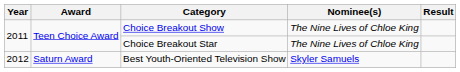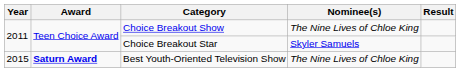Choice Breakout Star | Nominee(s): The Nine Lives of Chloe King -> Skyler Samuels
Best Youth-Oriented Television Show | Year: 2012 -> 2015
Best Youth-Oriented Television Show | Award: normal -> bold
Best Youth-Oriented Television Show | Nominee(s): Skyler Samuels -> The Nine Lives of Chloe King
